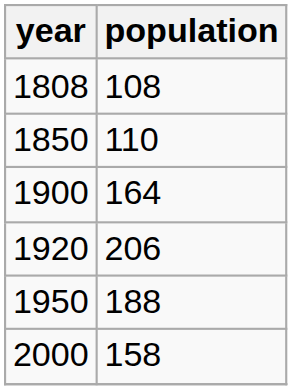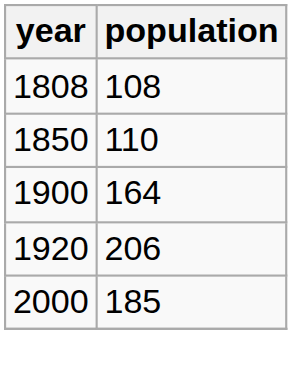- row: 1950 | 188
2000 | population: 158 -> 185
